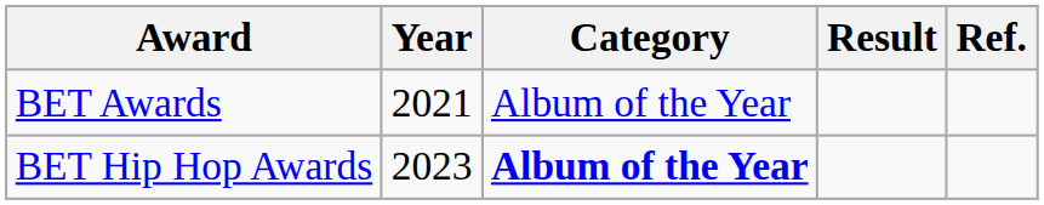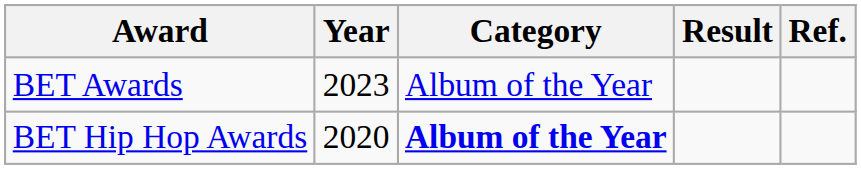BET Awards | Year: 2021 -> 2023
BET Hip Hop Awards | Year: 2023 -> 2020
